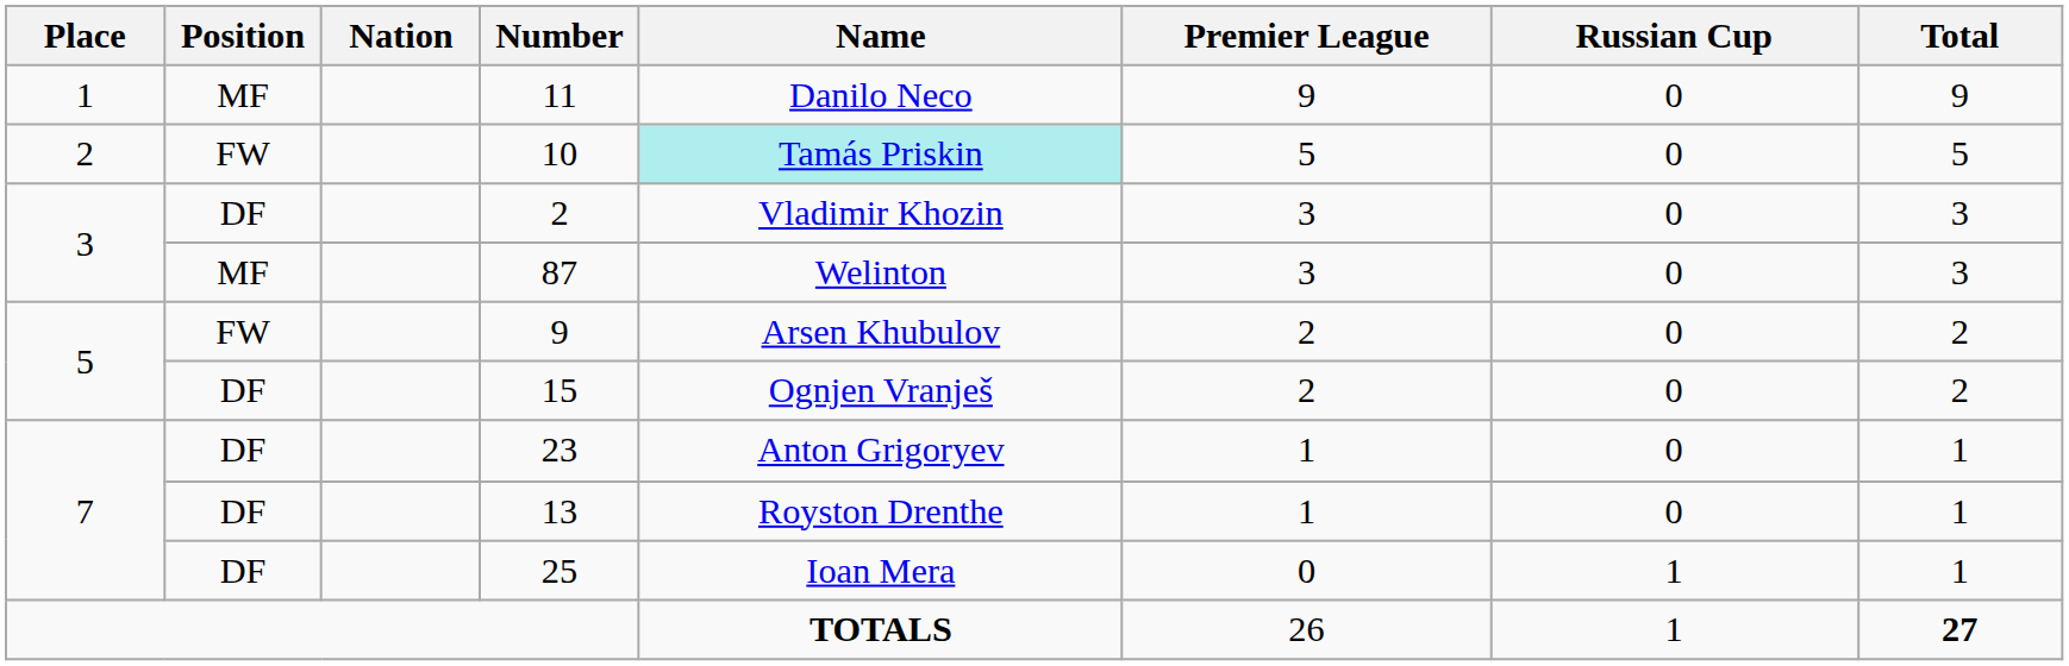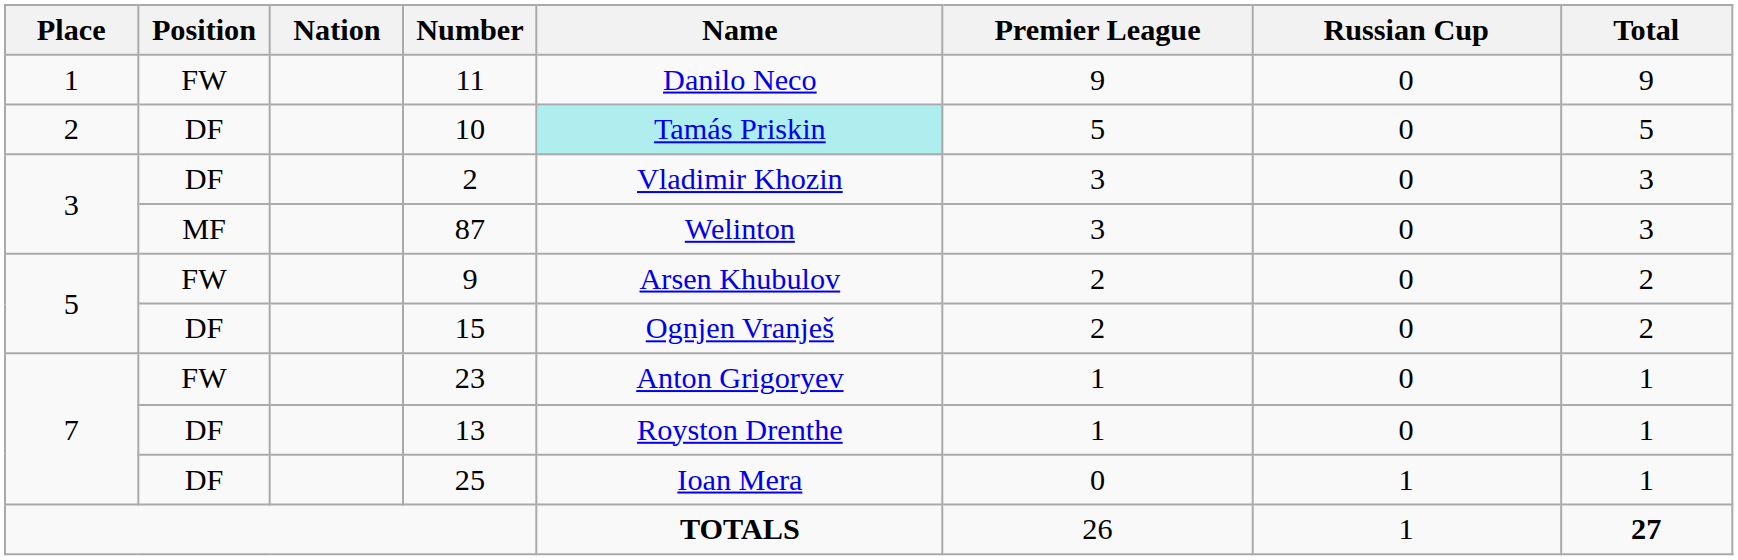11 | Position: MF -> FW
10 | Position: FW -> DF
23 | Position: DF -> FW
